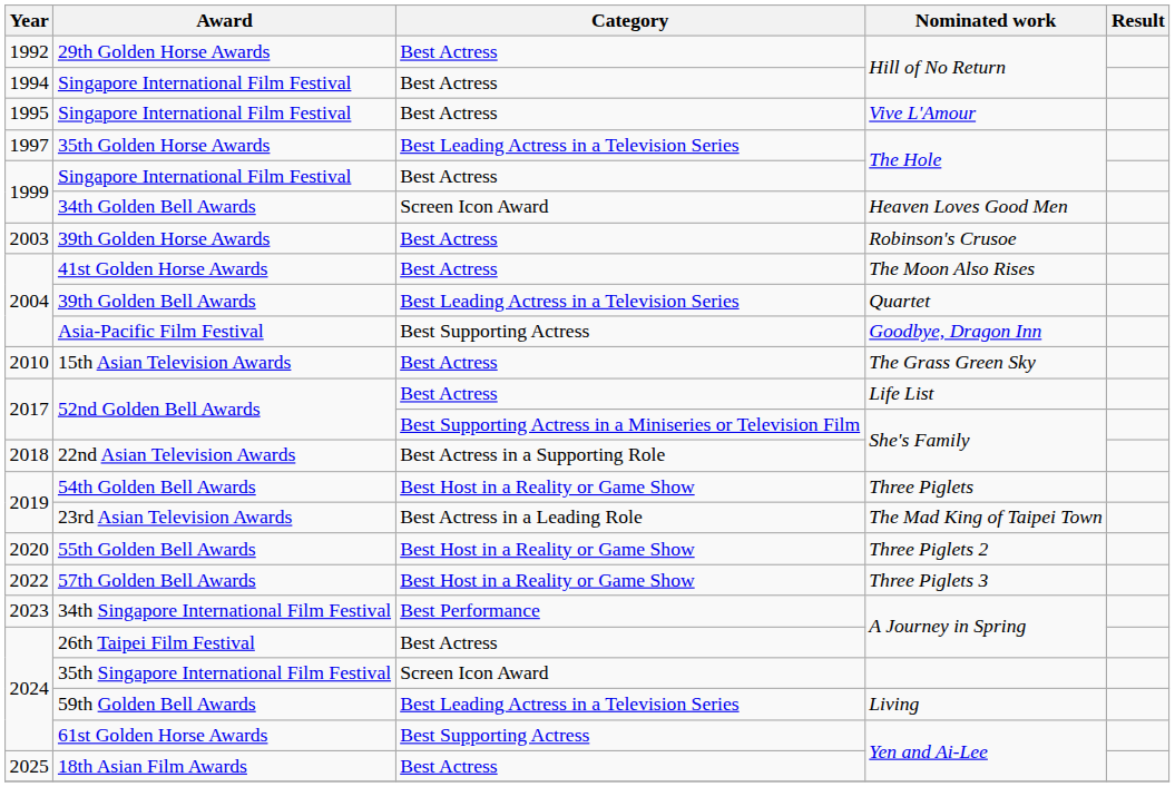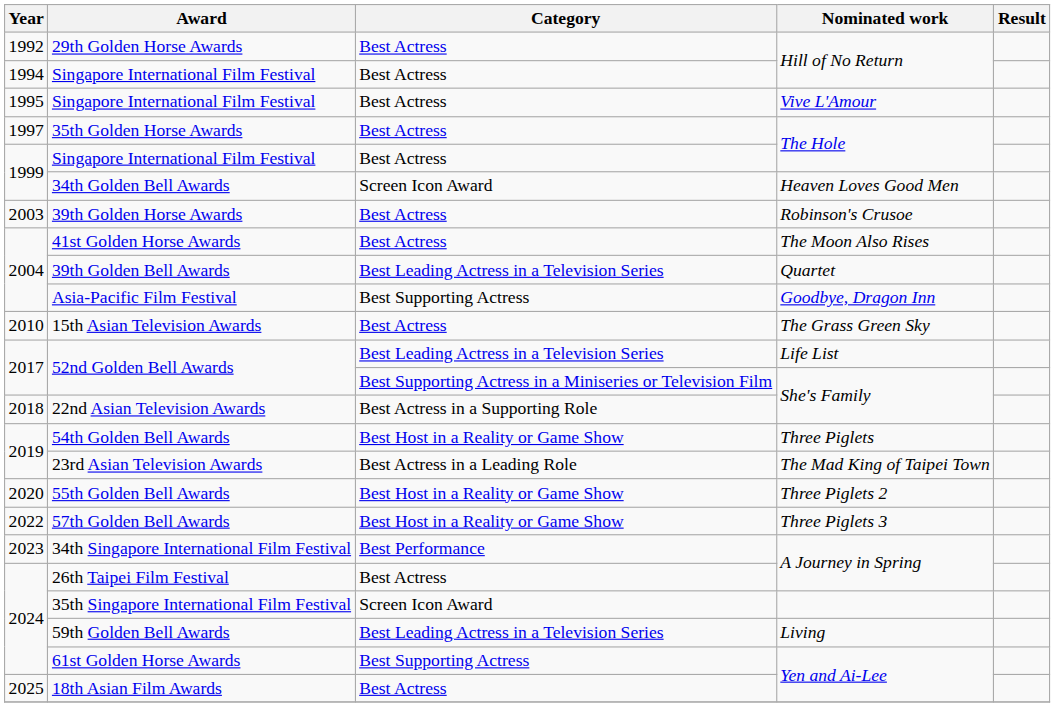35th Golden Horse Awards | Category: Best Leading Actress in a Television Series -> Best Actress
52nd Golden Bell Awards / Life List | Category: Best Actress -> Best Leading Actress in a Television Series
